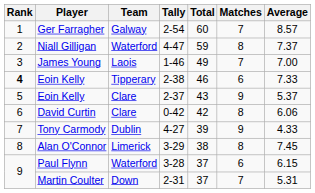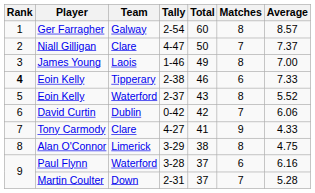Ger Farragher | Matches: 7 -> 8
Niall Gilligan | Team: Waterford -> Clare
Niall Gilligan | Total: 59 -> 50
Niall Gilligan | Matches: 8 -> 7
James Young | Matches: 7 -> 8
Eoin Kelly / 2-37 | Team: Clare -> Waterford
Eoin Kelly / 2-37 | Matches: 9 -> 8
Eoin Kelly / 2-37 | Average: 5.37 -> 5.52
David Curtin | Team: Clare -> Dublin
David Curtin | Matches: 8 -> 7
Tony Carmody | Team: Dublin -> Clare
Tony Carmody | Total: 39 -> 41
Alan O'Connor | Average: 7.45 -> 4.75
Paul Flynn | Average: 6.15 -> 6.16
Martin Coulter | Average: 5.31 -> 5.28
